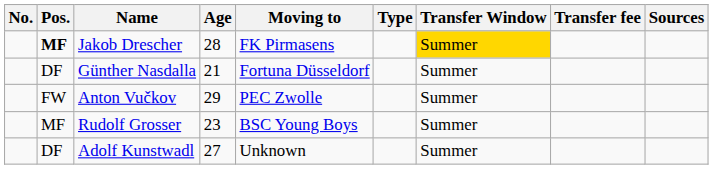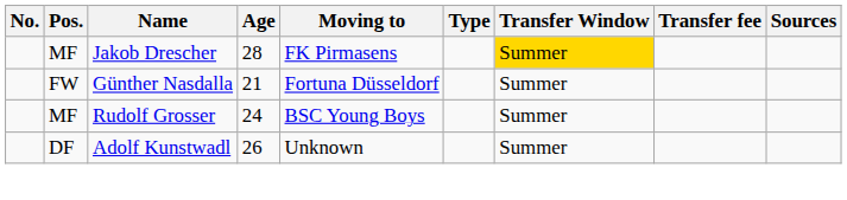Jakob Drescher | Pos.: bold -> normal
Günther Nasdalla | Pos.: DF -> FW
- row: FW | Anton Vučkov | 29 | PEC Zwolle | Summer
Rudolf Grosser | Age: 23 -> 24
Adolf Kunstwadl | Age: 27 -> 26
